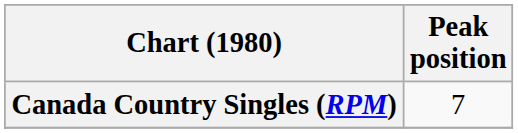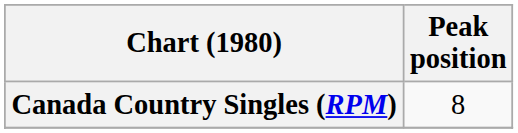Canada Country Singles (RPM) | Peak position: 7 -> 8
